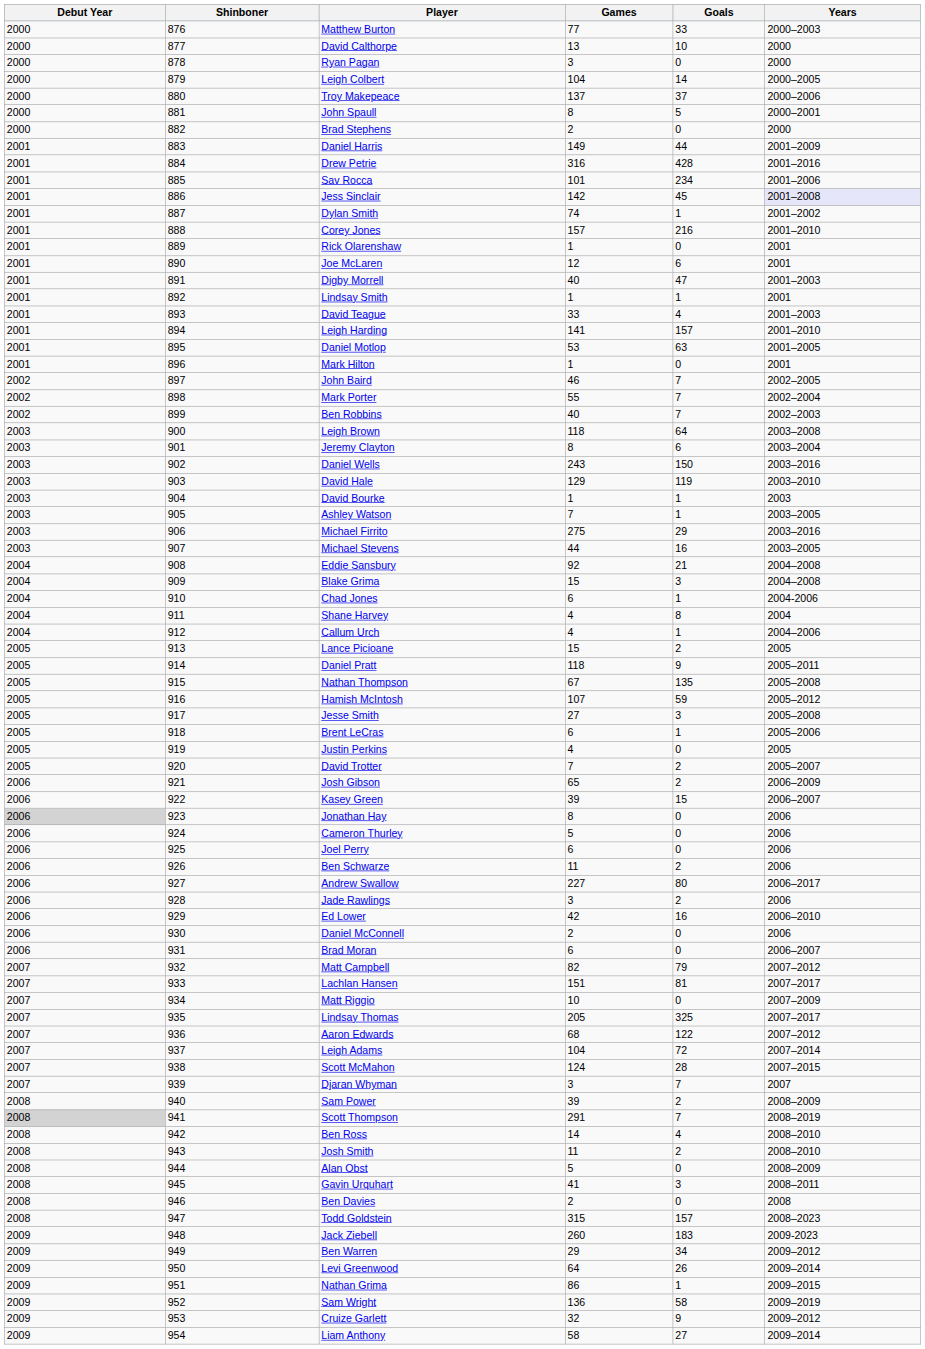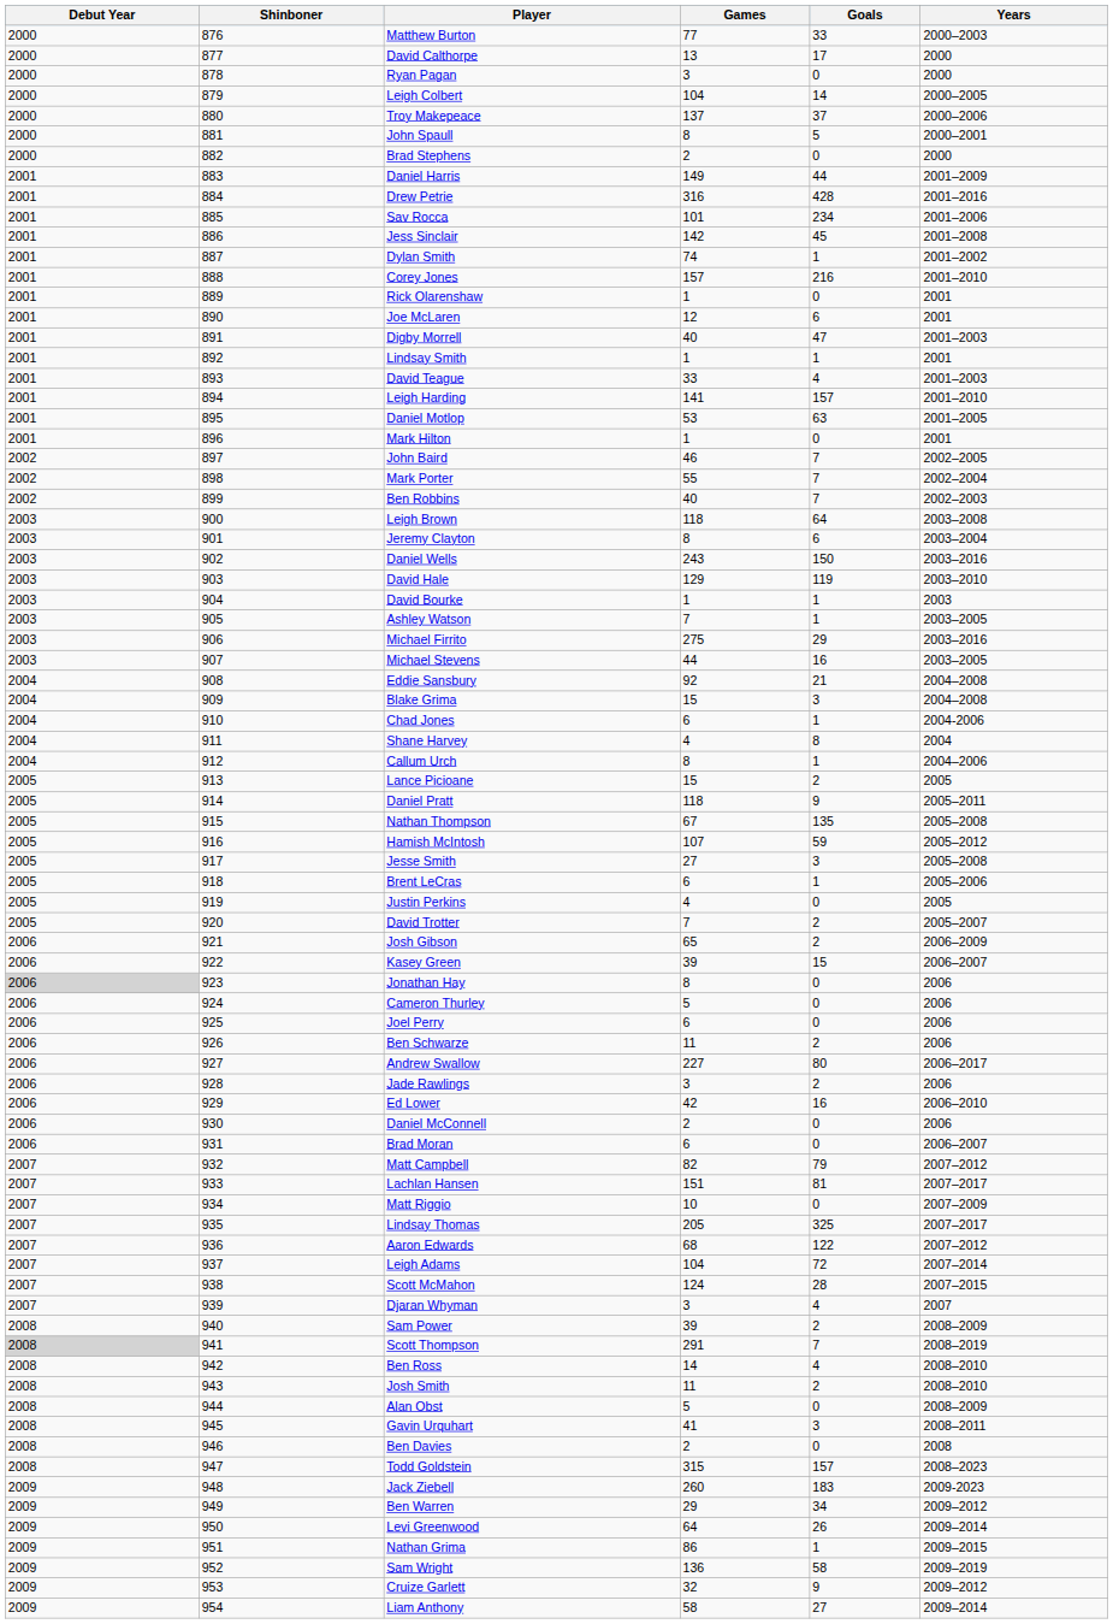David Calthorpe | Goals: 10 -> 17
Jess Sinclair | Years: lavender background -> no background
Callum Urch | Games: 4 -> 8
Djaran Whyman | Goals: 7 -> 4
